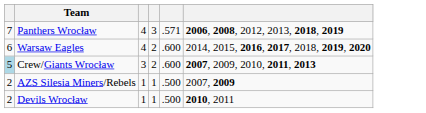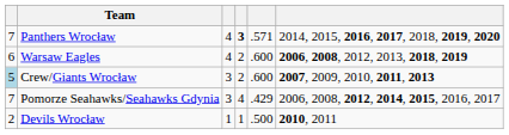Panthers Wrocław | column 4: normal -> bold
Panthers Wrocław | column 6: 2006, 2008, 2012, 2013, 2018, 2019 -> 2014, 2015, 2016, 2017, 2018, 2019, 2020
Warsaw Eagles | column 6: 2014, 2015, 2016, 2017, 2018, 2019, 2020 -> 2006, 2008, 2012, 2013, 2018, 2019
+ row: 7 | Pomorze Seahawks/Seahawks Gdynia | 3 | 4 | .429 | 2006, 2008, 2012, 2014, 2015, 2016, 2017
- row: 2 | AZS Silesia Miners/Rebels | 1 | 1 | .500 | 2007, 2009
